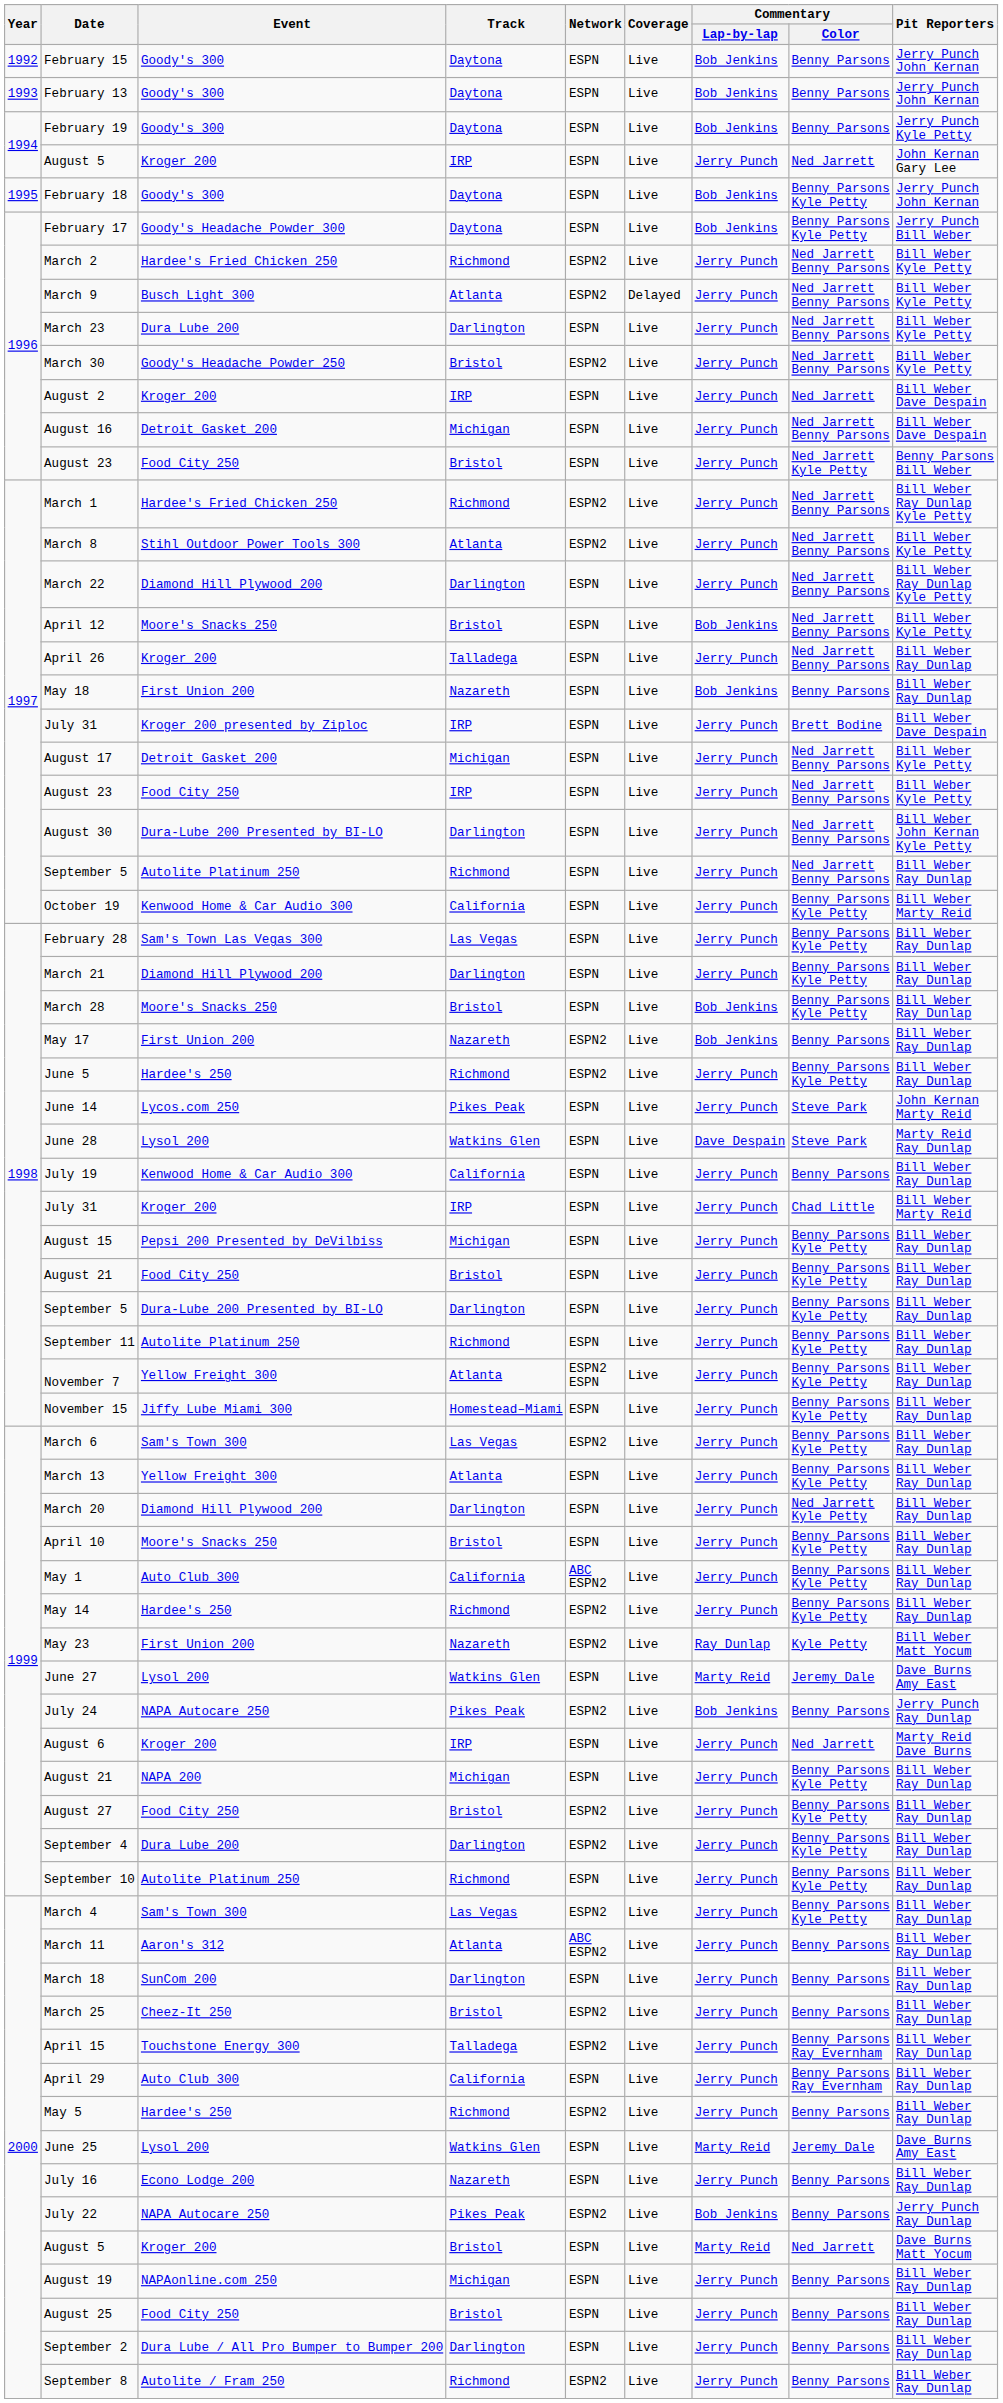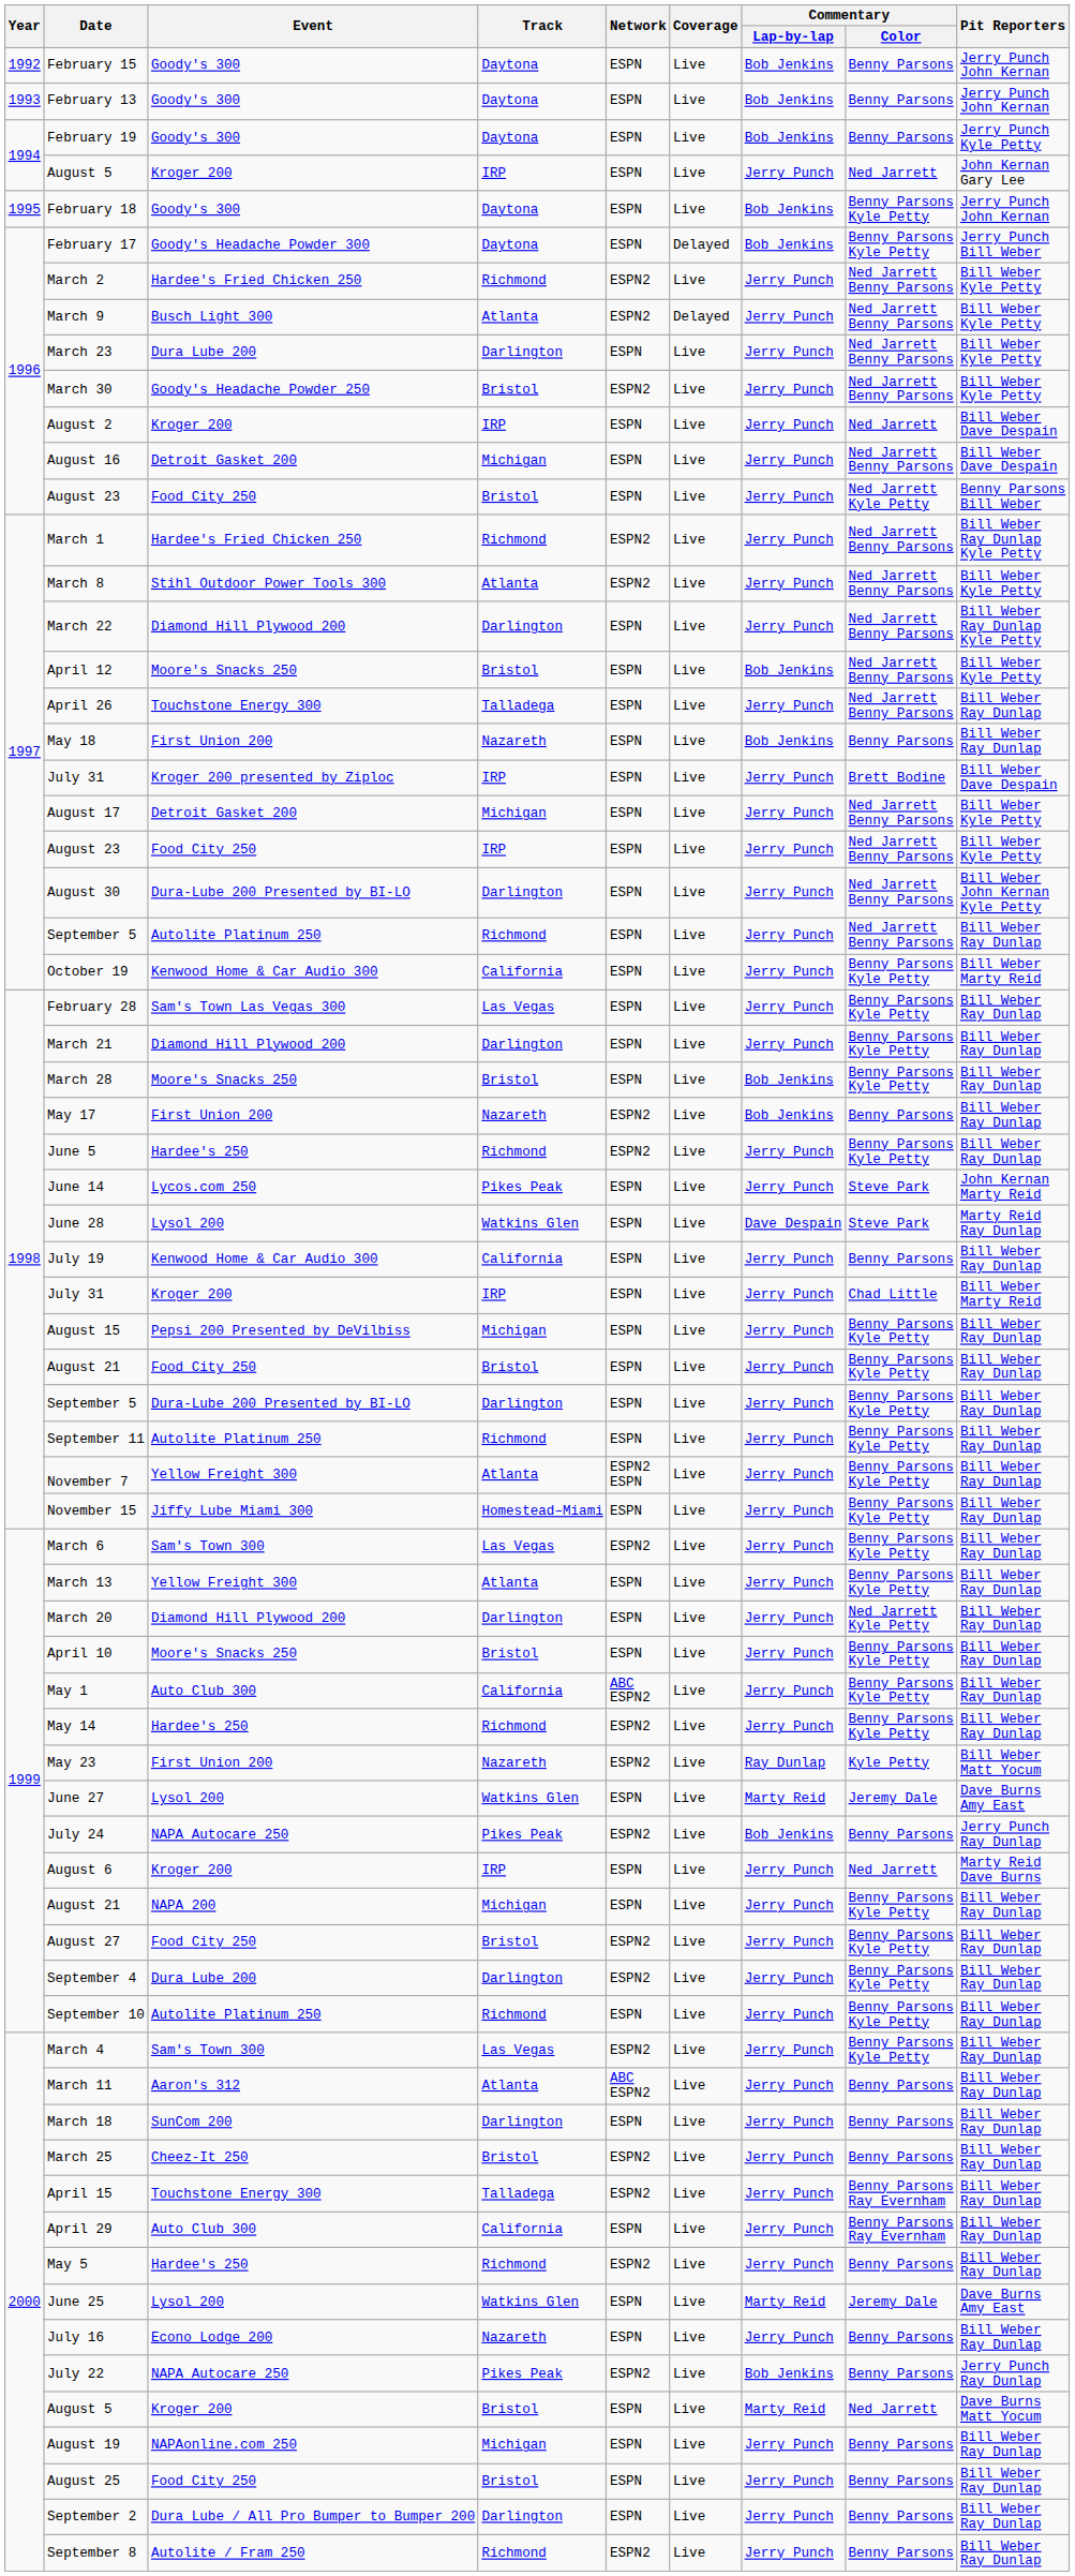February 17 | Coverage: Live -> Delayed
April 26 | Event: Kroger 200 -> Touchstone Energy 300
